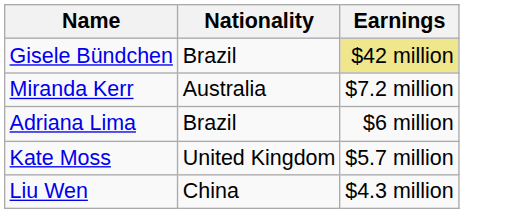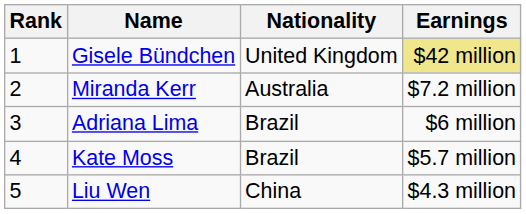+ column: Rank | 1 | 2 | 3 | 4 | 5
Gisele Bündchen | Nationality: Brazil -> United Kingdom
Kate Moss | Nationality: United Kingdom -> Brazil
